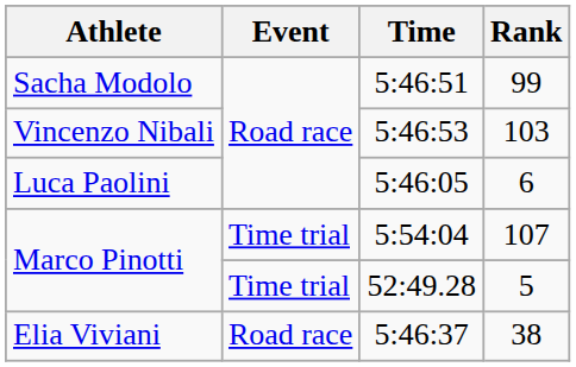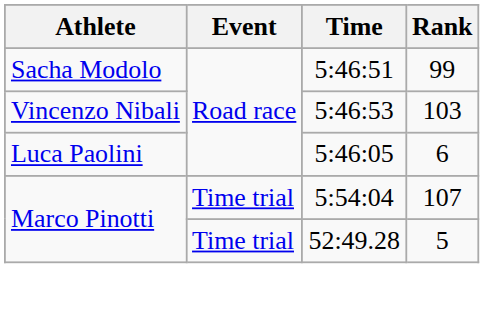- row: Elia Viviani | Road race | 5:46:37 | 38
